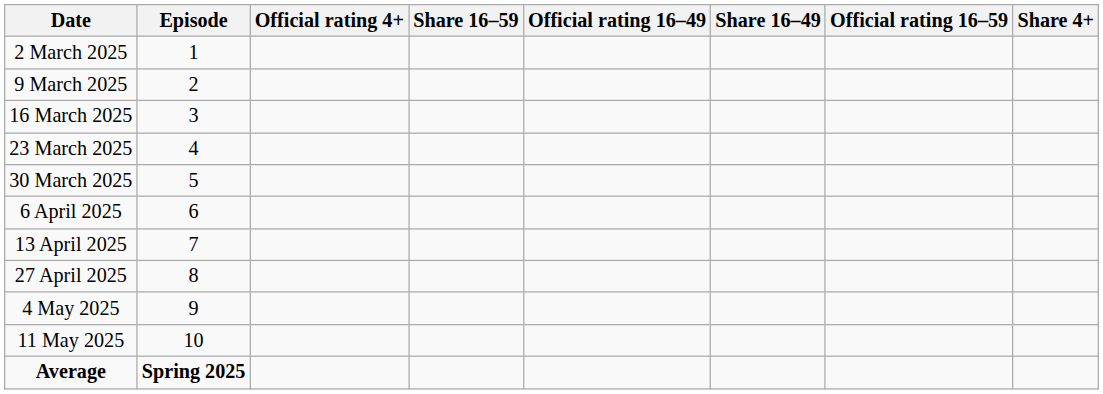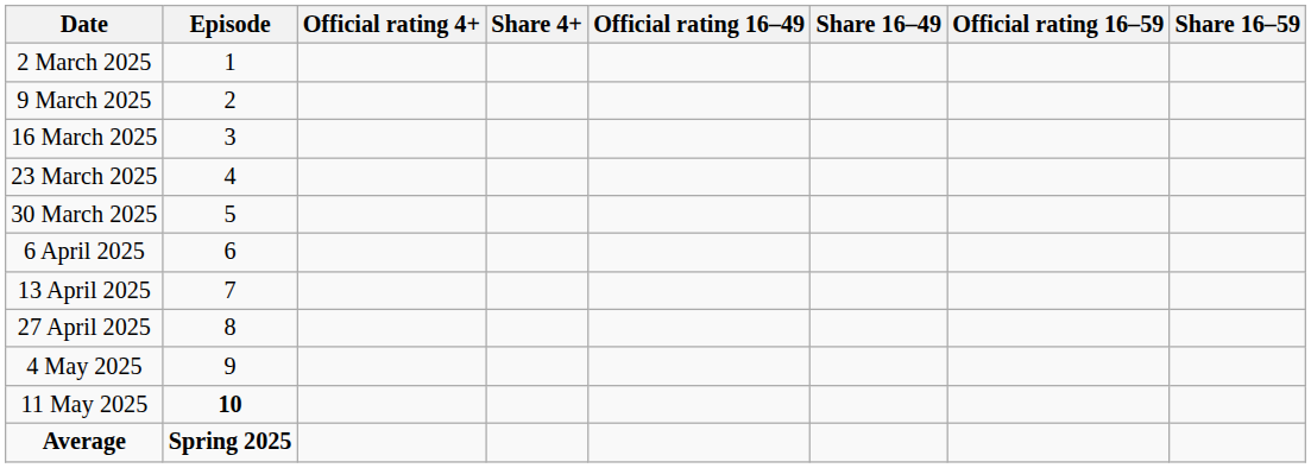columns swapped: Share 4+ <-> Share 16–59
11 May 2025 | Episode: normal -> bold
